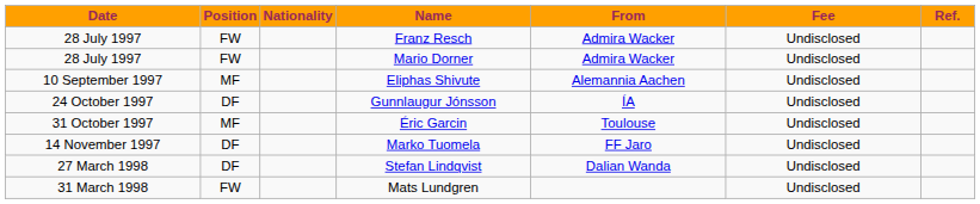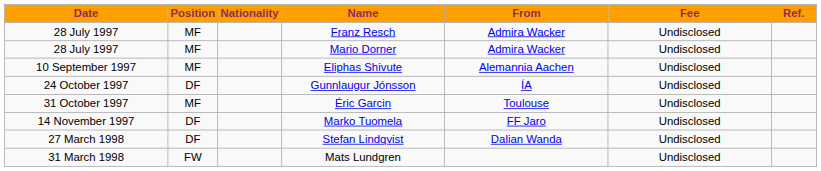Franz Resch | Position: FW -> MF
Mario Dorner | Position: FW -> MF
